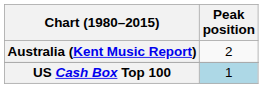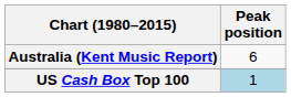Australia (Kent Music Report) | Peak position: 2 -> 6
